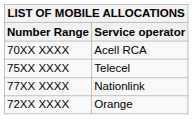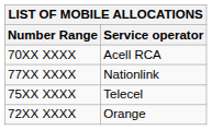rows swapped: 75XX XXXX <-> 77XX XXXX
